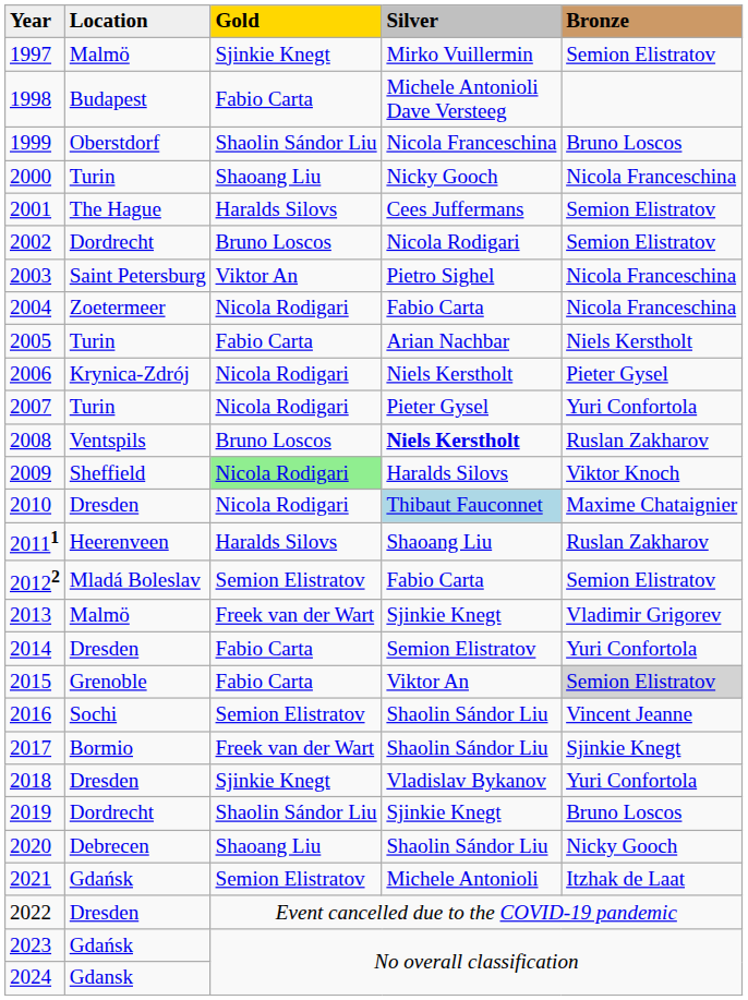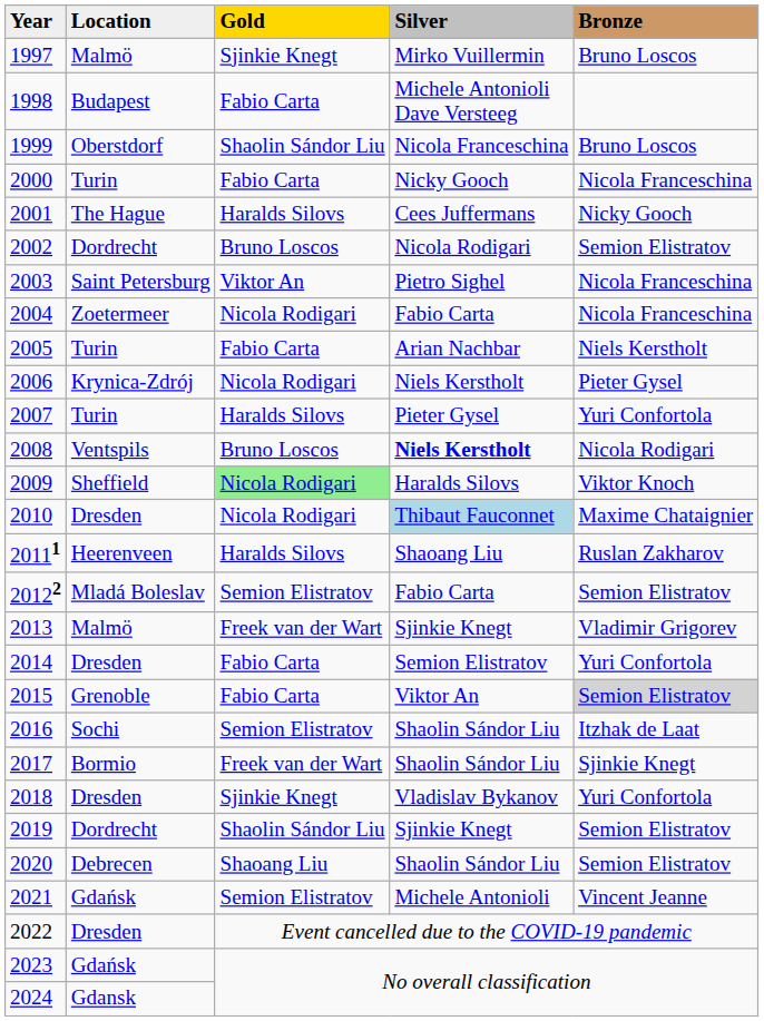1997 | Bronze: Semion Elistratov -> Bruno Loscos
2000 | Gold: Shaoang Liu -> Fabio Carta
2001 | Bronze: Semion Elistratov -> Nicky Gooch
2007 | Gold: Nicola Rodigari -> Haralds Silovs
2008 | Bronze: Ruslan Zakharov -> Nicola Rodigari
2016 | Bronze: Vincent Jeanne -> Itzhak de Laat
2019 | Bronze: Bruno Loscos -> Semion Elistratov
2020 | Bronze: Nicky Gooch -> Semion Elistratov
2021 | Bronze: Itzhak de Laat -> Vincent Jeanne
